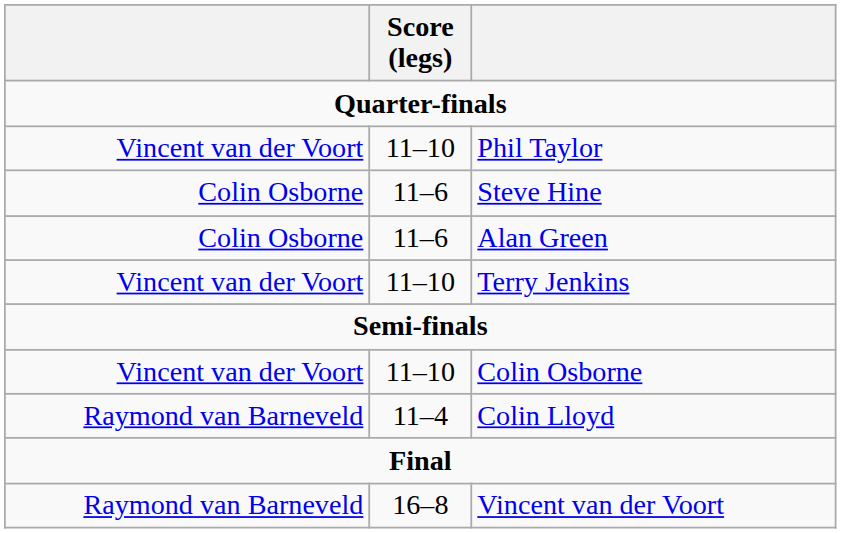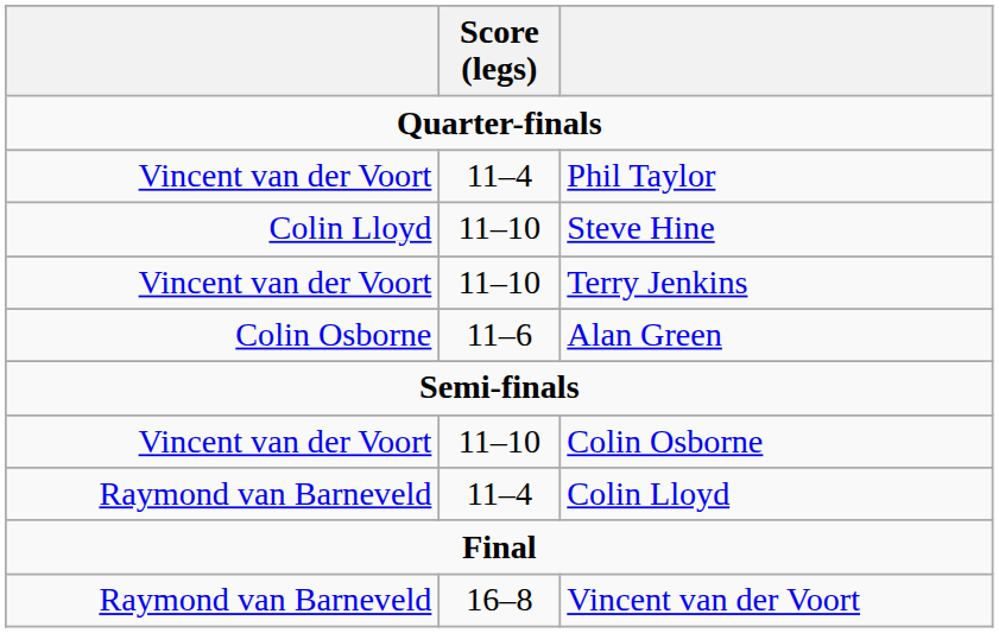Phil Taylor | Score (legs): 11–10 -> 11–4
Steve Hine | column 1: Colin Osborne -> Colin Lloyd
Steve Hine | Score (legs): 11–6 -> 11–10
rows swapped: Terry Jenkins <-> Alan Green
